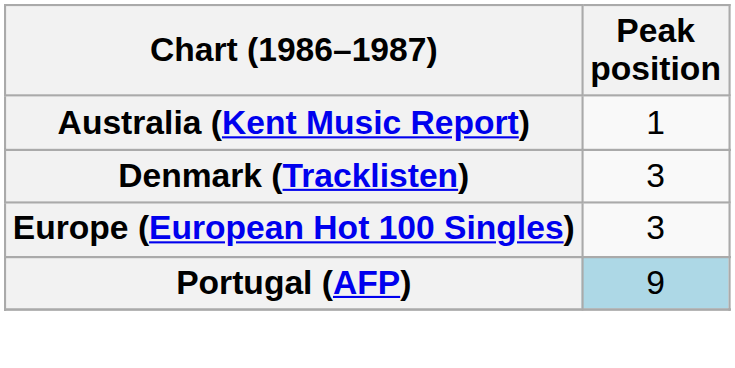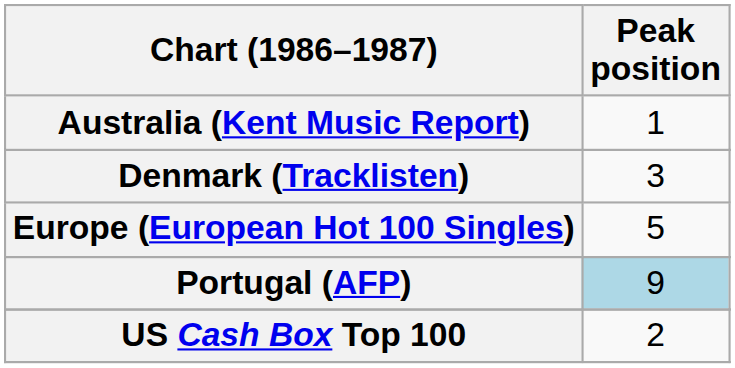Europe (European Hot 100 Singles) | Peak position: 3 -> 5
+ row: US Cash Box Top 100 | 2
